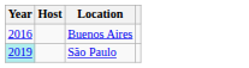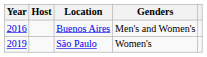+ column: Genders | Men's and Women's | Women's
São Paulo | Year: paleturquoise background -> no background
